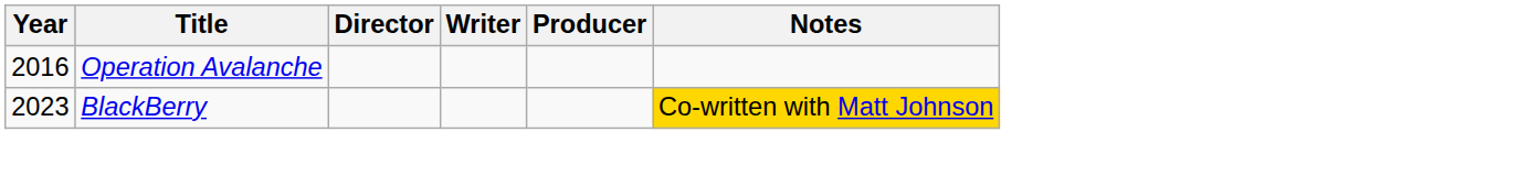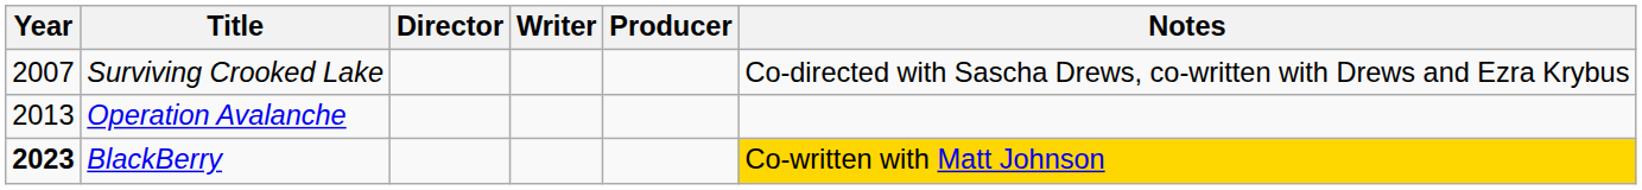+ row: 2007 | Surviving Crooked Lake | Co-directed with Sascha Drews, co-written with Drews and Ezra Krybus
Operation Avalanche | Year: 2016 -> 2013
BlackBerry | Year: normal -> bold
